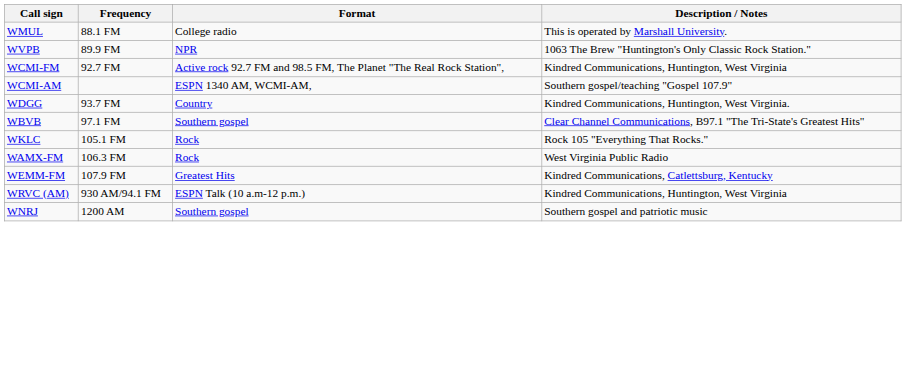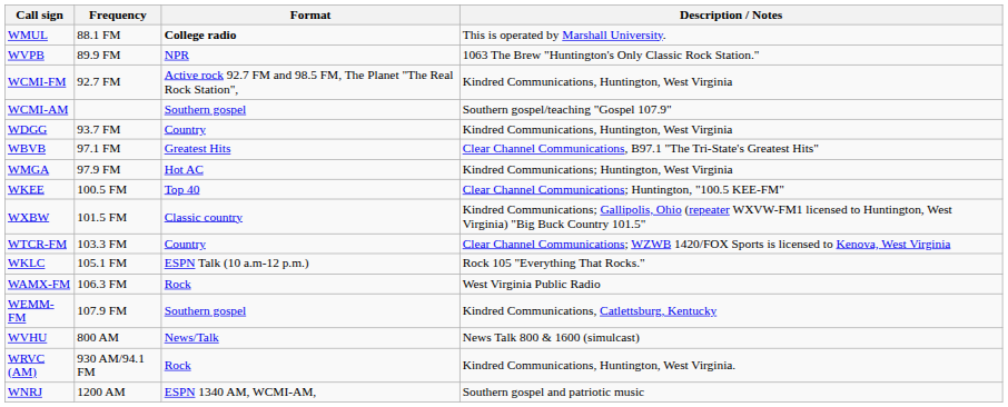WMUL | Format: normal -> bold
WCMI-AM | Format: ESPN 1340 AM, WCMI-AM, -> Southern gospel
WDGG | Description / Notes: Kindred Communications, Huntington, West Virginia. -> Kindred Communications, Huntington, West Virginia
WBVB | Format: Southern gospel -> Greatest Hits
+ row: WMGA | 97.9 FM | Hot AC | Kindred Communications; Huntington, West Virginia
+ row: WKEE | 100.5 FM | Top 40 | Clear Channel Communications; Huntington, "100.5 KEE-FM"
+ row: WXBW | 101.5 FM | Classic country | Kindred Communications; Gallipolis, Ohio (repeater WXVW-FM1 licensed to Huntington, West Virginia) "Big Buck Country 101.5"
+ row: WTCR-FM | 103.3 FM | Country | Clear Channel Communications; WZWB 1420/FOX Sports is licensed to Kenova, West Virginia
WKLC | Format: Rock -> ESPN Talk (10 a.m-12 p.m.)
WEMM-FM | Format: Greatest Hits -> Southern gospel
+ row: WVHU | 800 AM | News/Talk | News Talk 800 & 1600 (simulcast)
WRVC (AM) | Format: ESPN Talk (10 a.m-12 p.m.) -> Rock
WRVC (AM) | Description / Notes: Kindred Communications, Huntington, West Virginia -> Kindred Communications, Huntington, West Virginia.
WNRJ | Format: Southern gospel -> ESPN 1340 AM, WCMI-AM,
